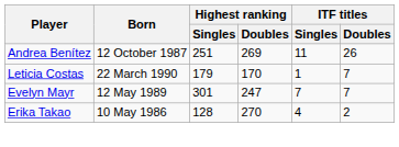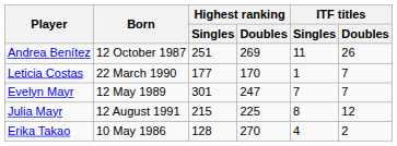Leticia Costas | Highest ranking / Singles: 179 -> 177
+ row: Julia Mayr | 12 August 1991 | 215 | 225 | 8 | 12
